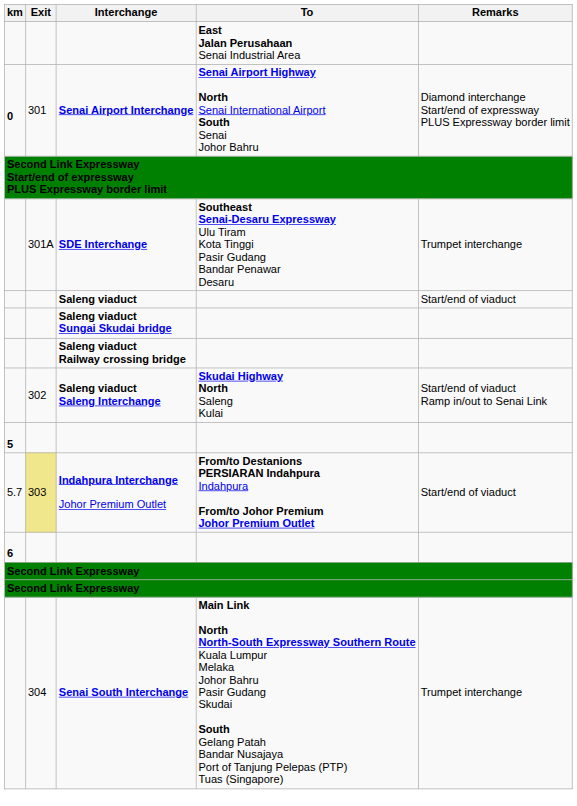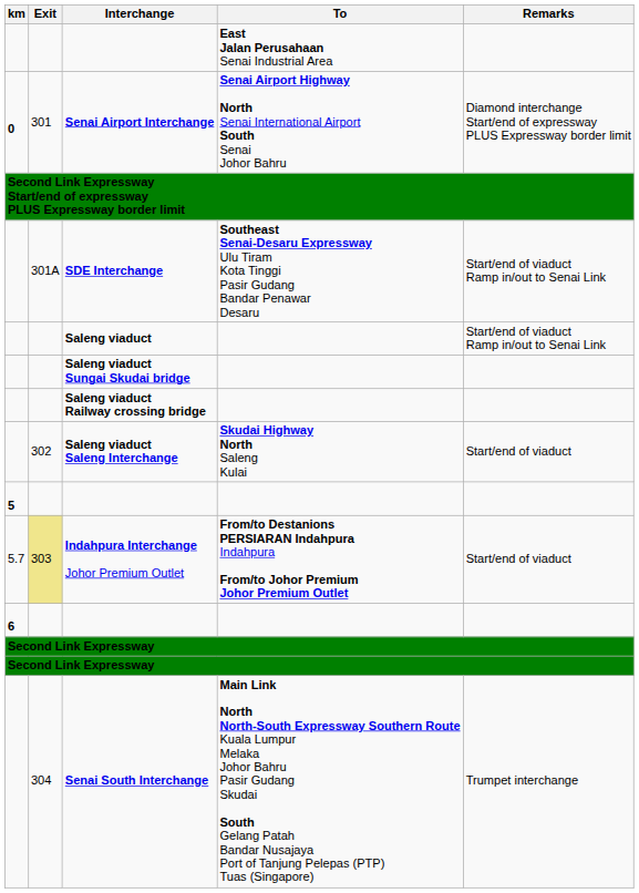SDE Interchange | Remarks: Trumpet interchange -> Start/end of viaduct Ramp in/out to Senai Link
Saleng viaduct | Remarks: Start/end of viaduct -> Start/end of viaduct Ramp in/out to Senai Link
Saleng viaduct Saleng Interchange | Remarks: Start/end of viaduct Ramp in/out to Senai Link -> Start/end of viaduct
